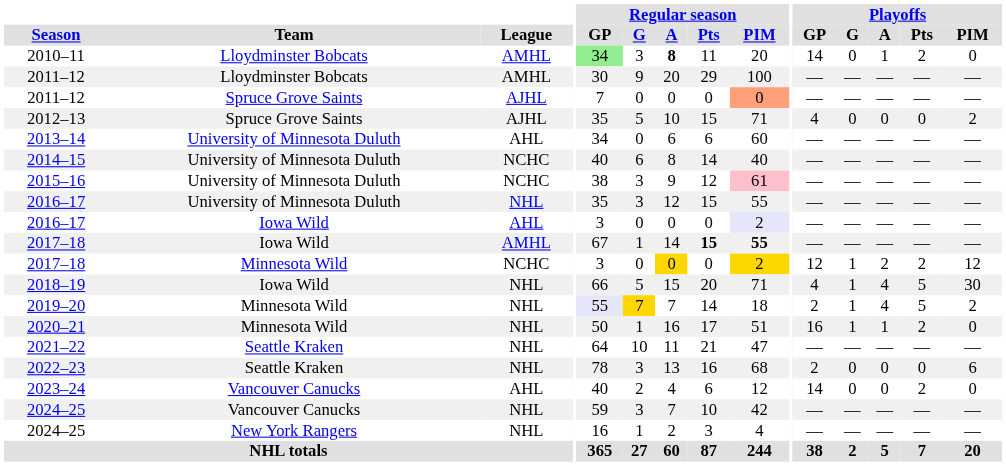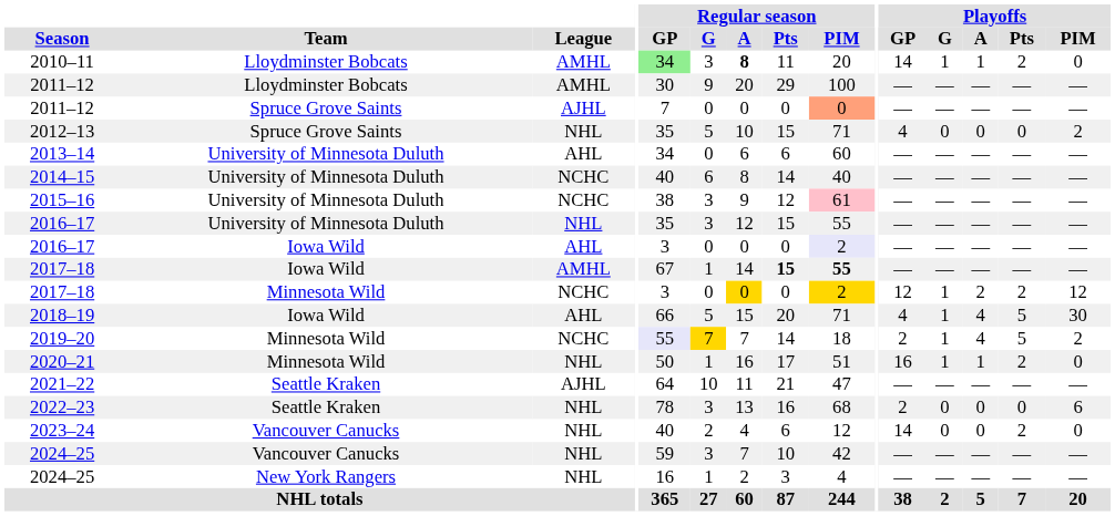2010–11 | Playoffs / G: 0 -> 1
2012–13 | League: AJHL -> NHL
2018–19 | League: NHL -> AHL
2019–20 | League: NHL -> NCHC
2021–22 | League: NHL -> AJHL
2023–24 | League: AHL -> NHL
